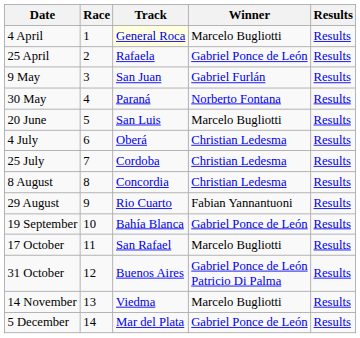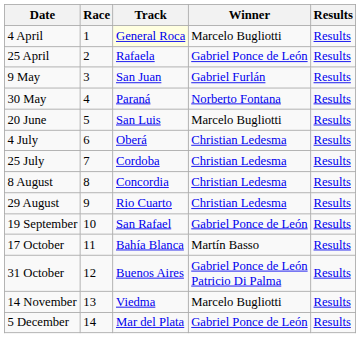29 August | Winner: Fabian Yannantuoni -> Christian Ledesma
19 September | Track: Bahía Blanca -> San Rafael
17 October | Track: San Rafael -> Bahía Blanca
17 October | Winner: Marcelo Bugliotti -> Martín Basso
